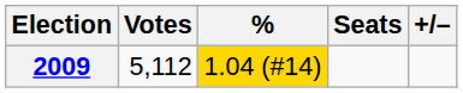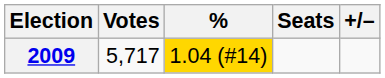2009 | Votes: 5,112 -> 5,717
